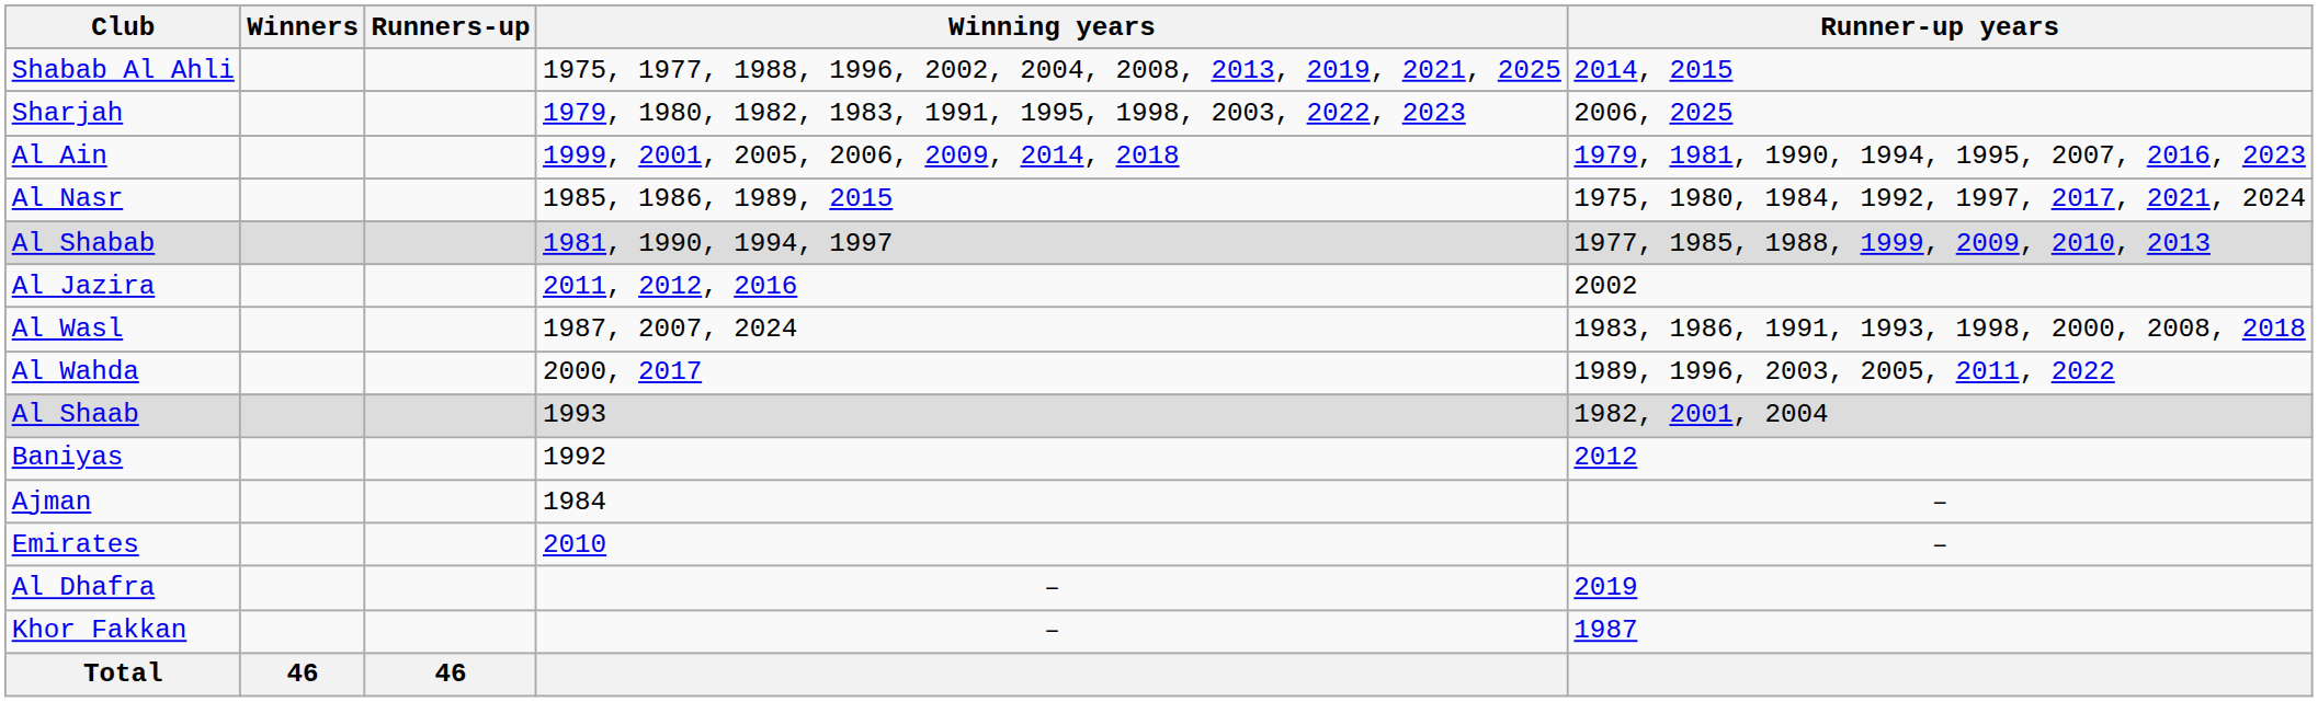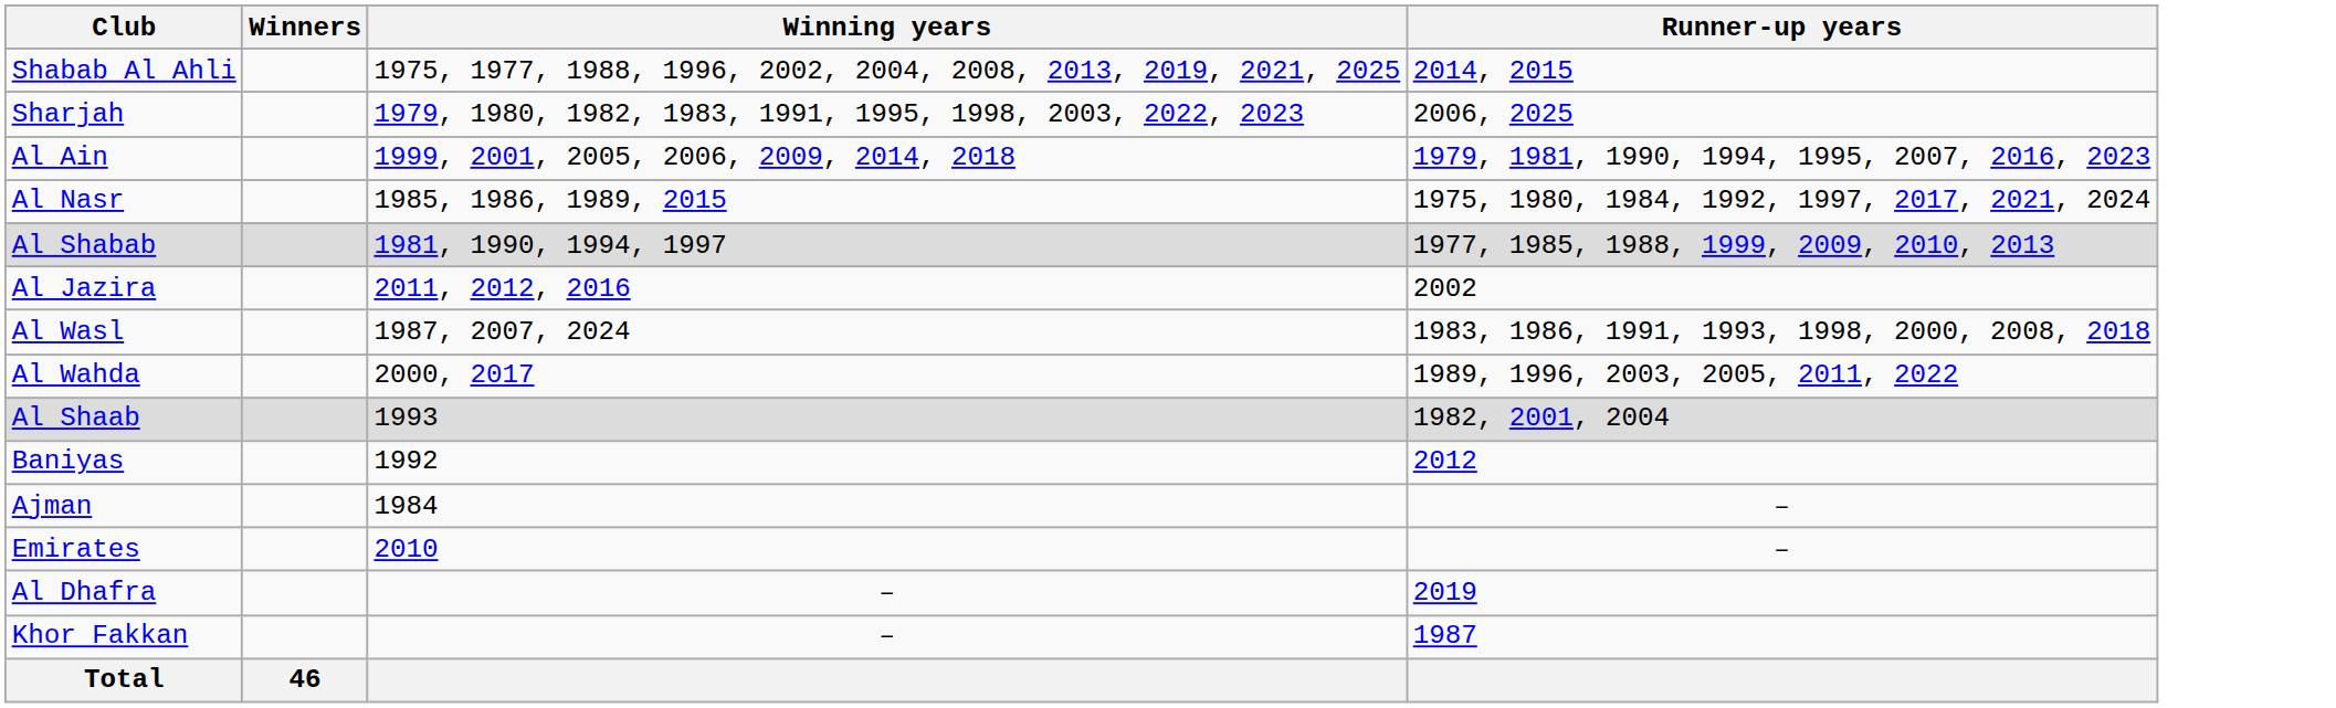- column: Runners-up | 46
